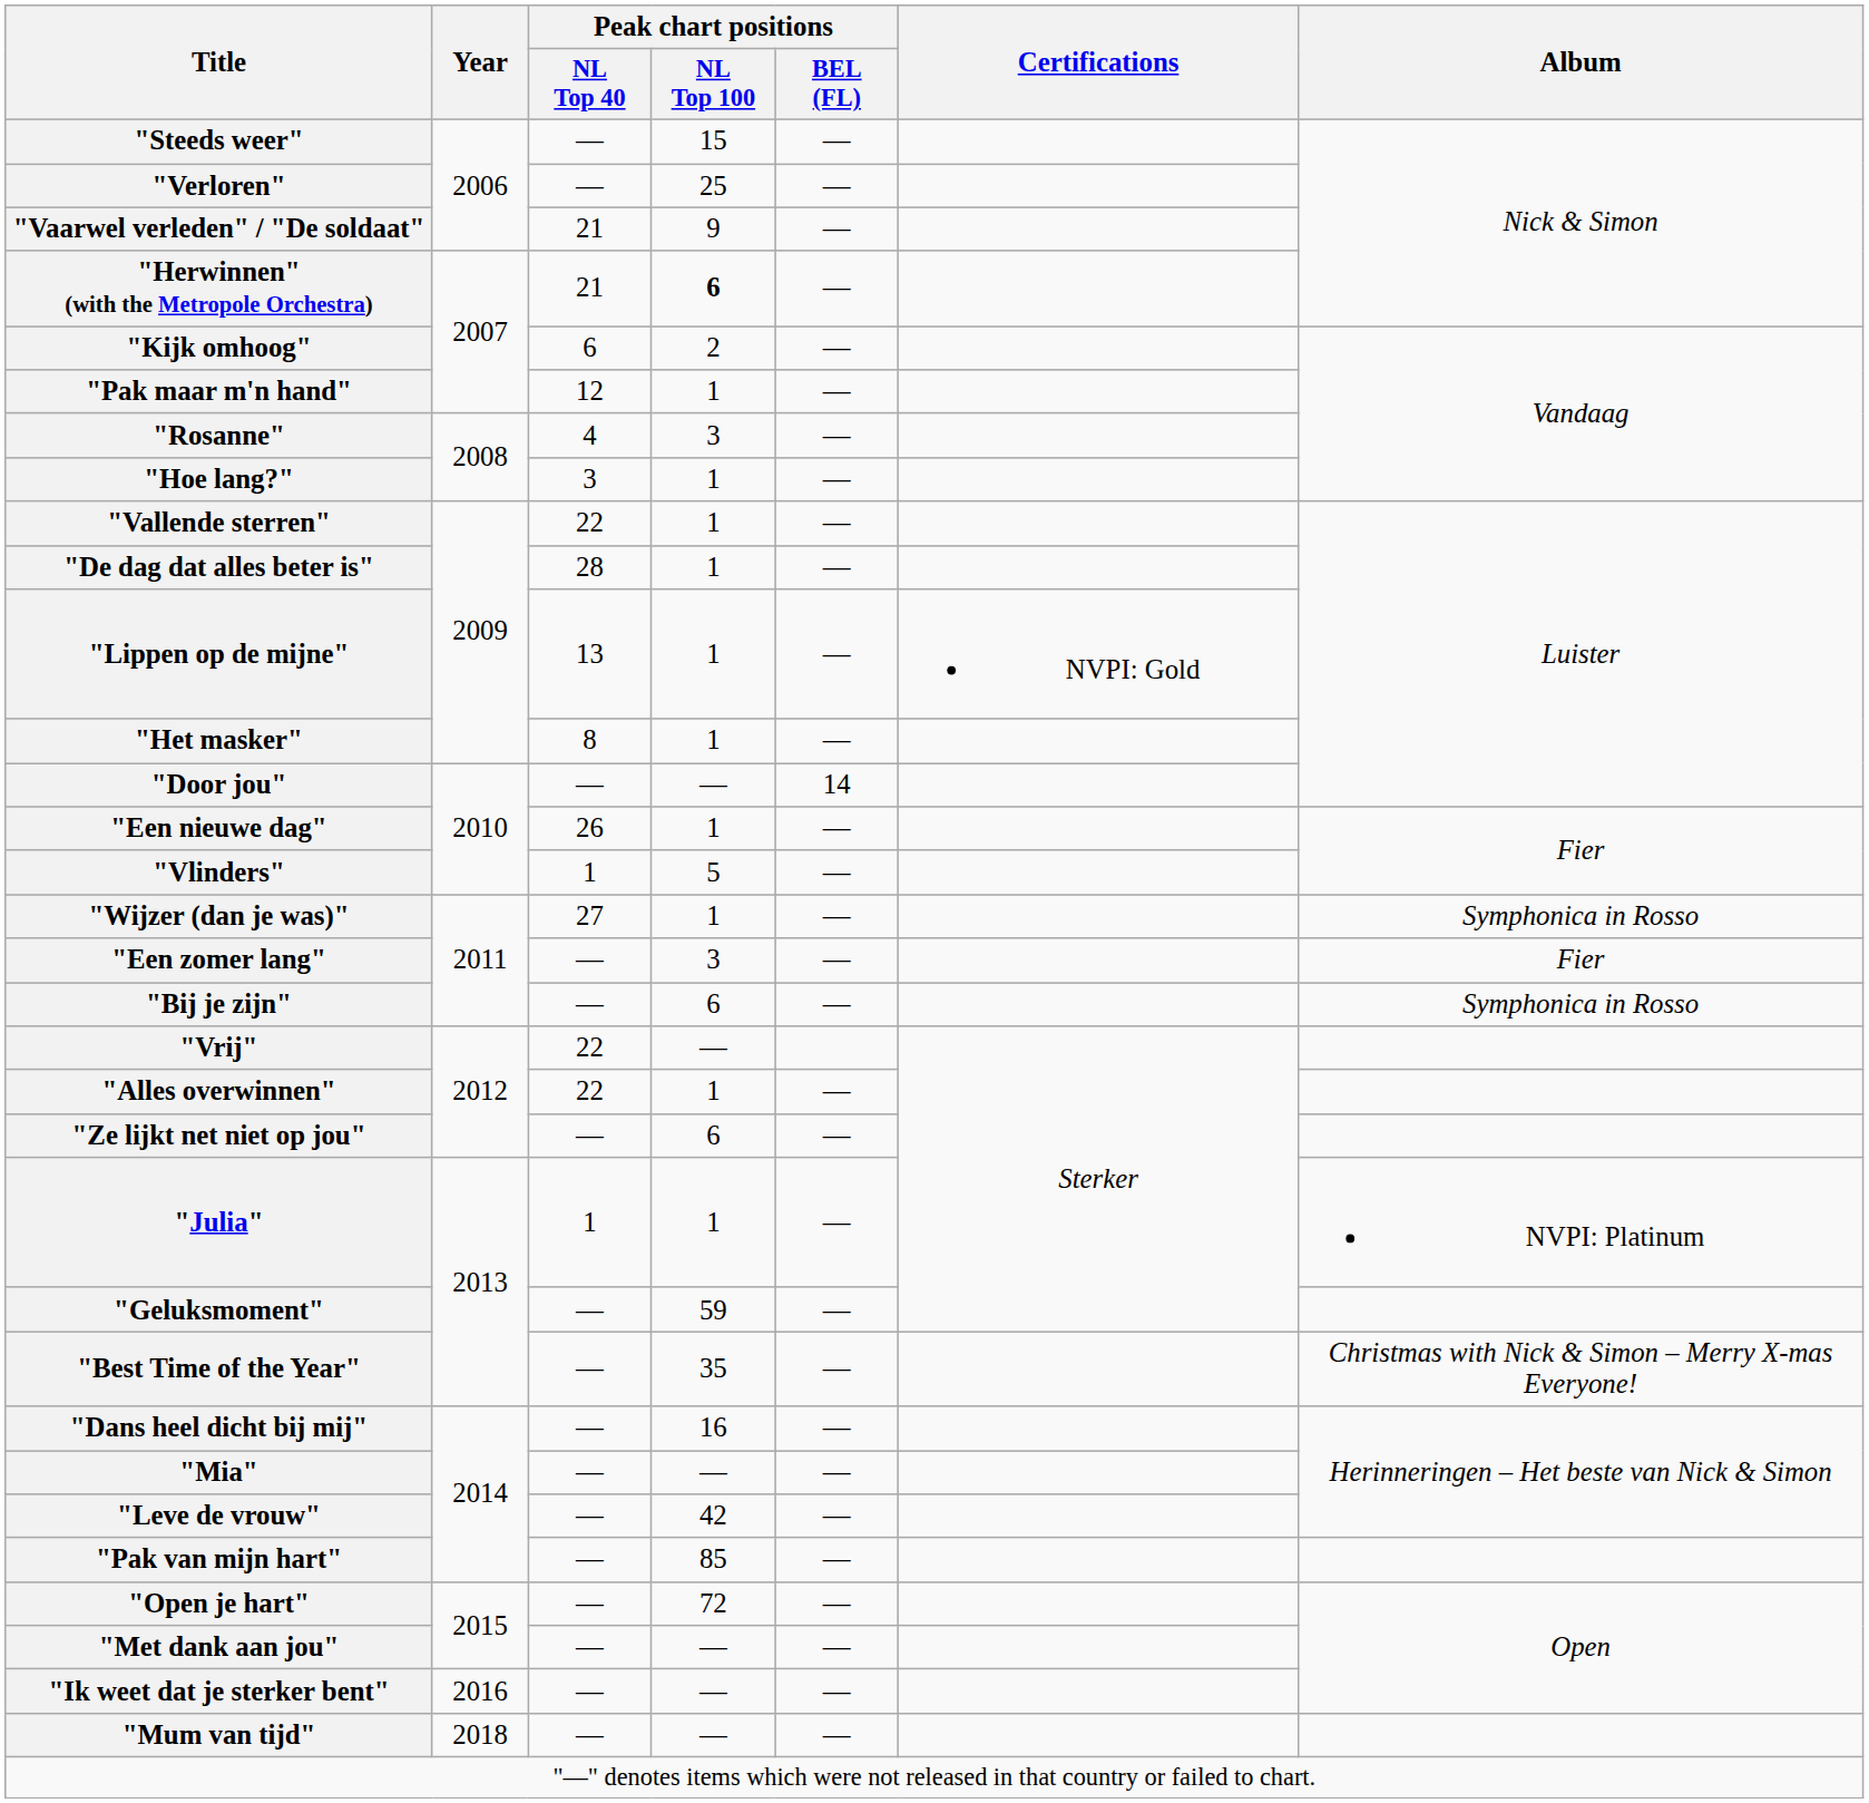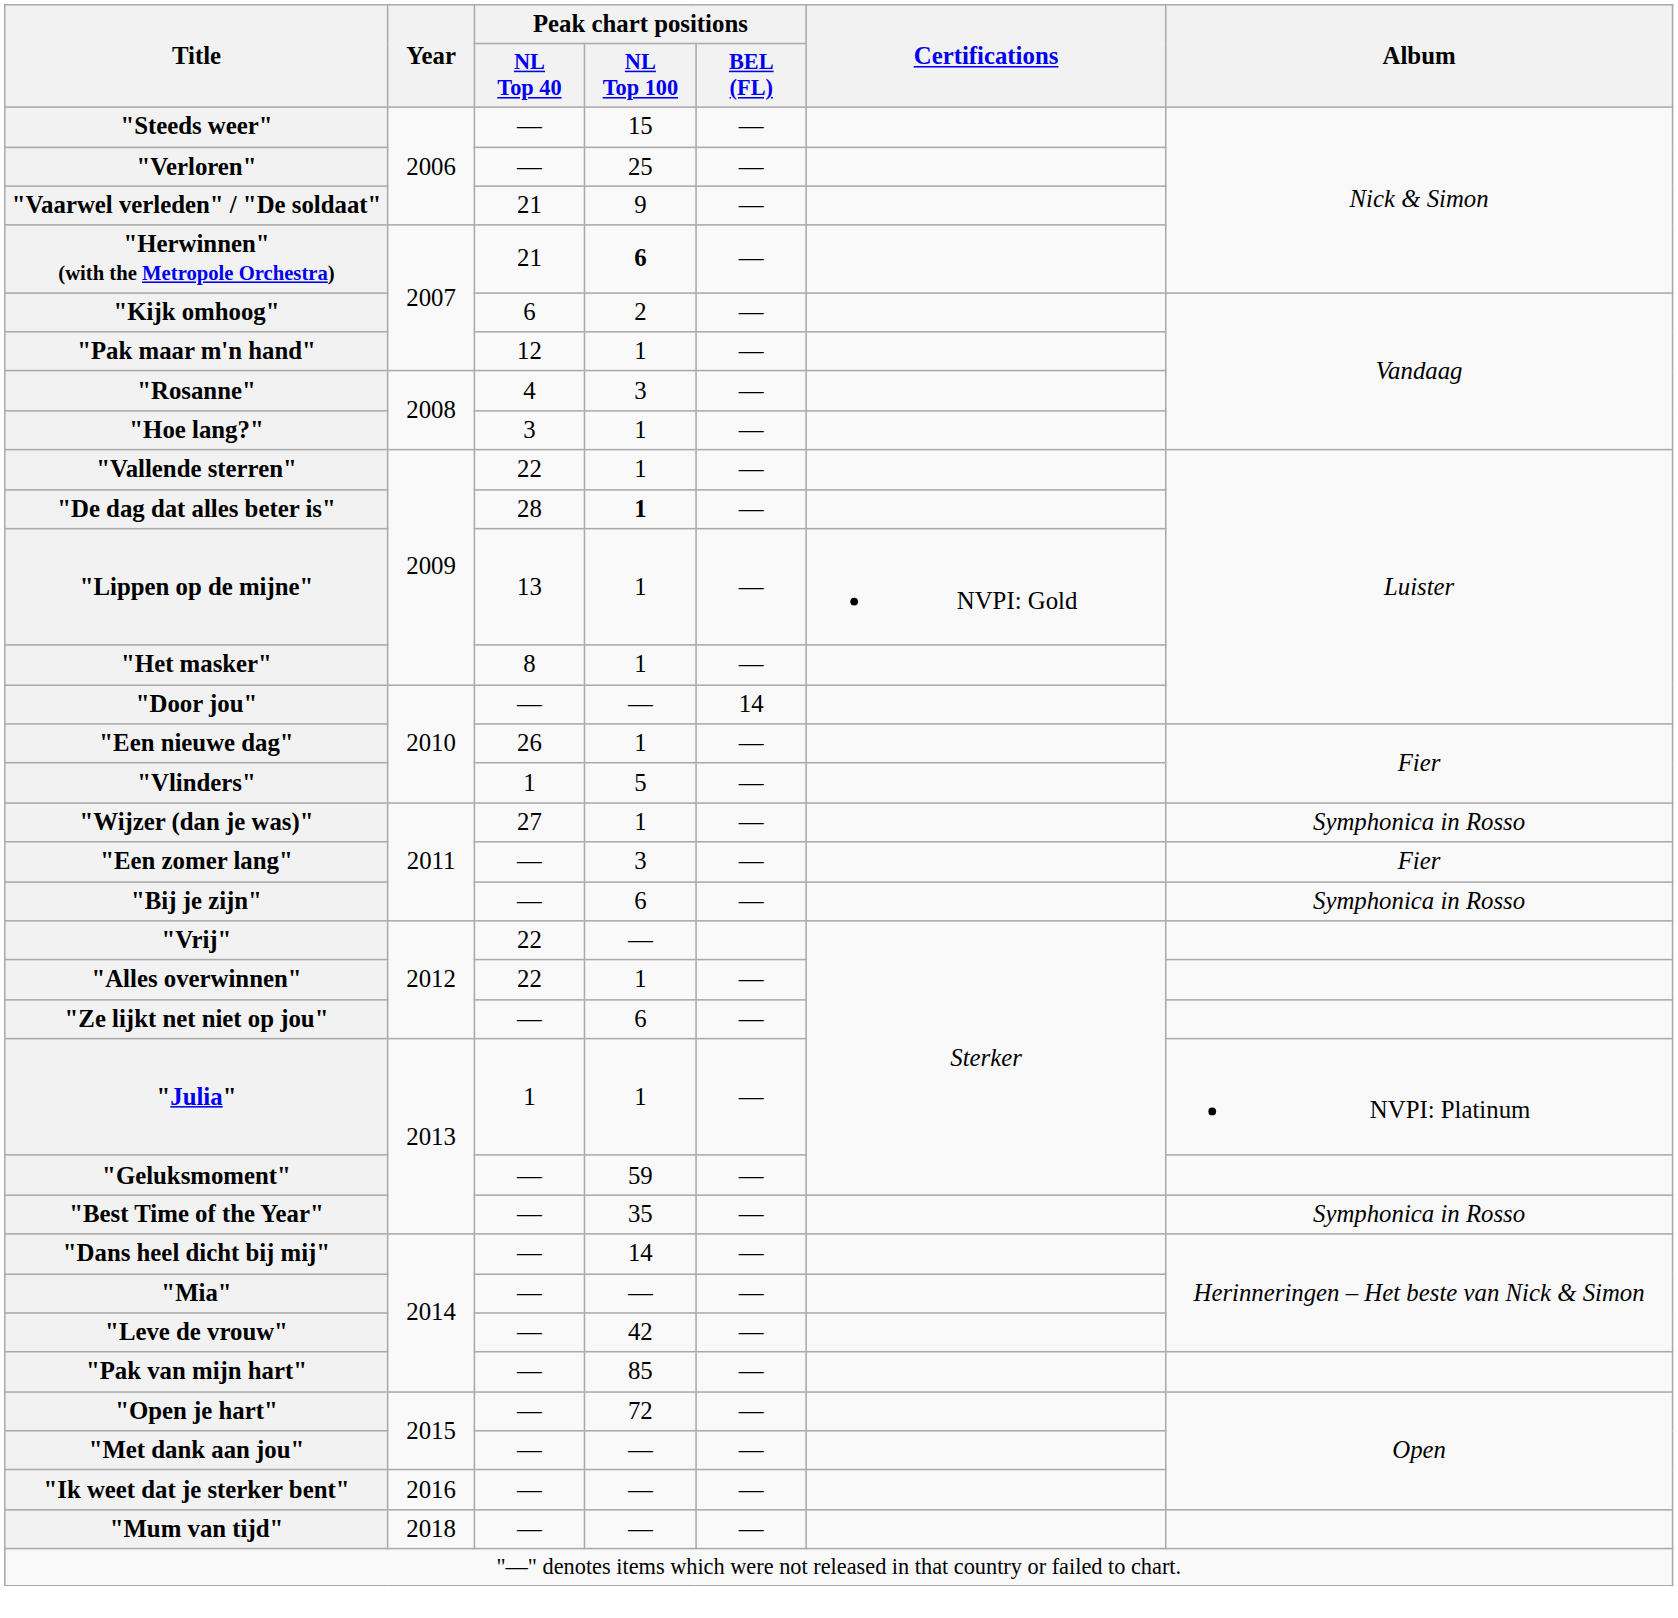"De dag dat alles beter is" | Peak chart positions / NL Top 100: normal -> bold
"Best Time of the Year" | Album: Christmas with Nick & Simon – Merry X-mas Everyone! -> Symphonica in Rosso
"Dans heel dicht bij mij" | Peak chart positions / NL Top 100: 16 -> 14
